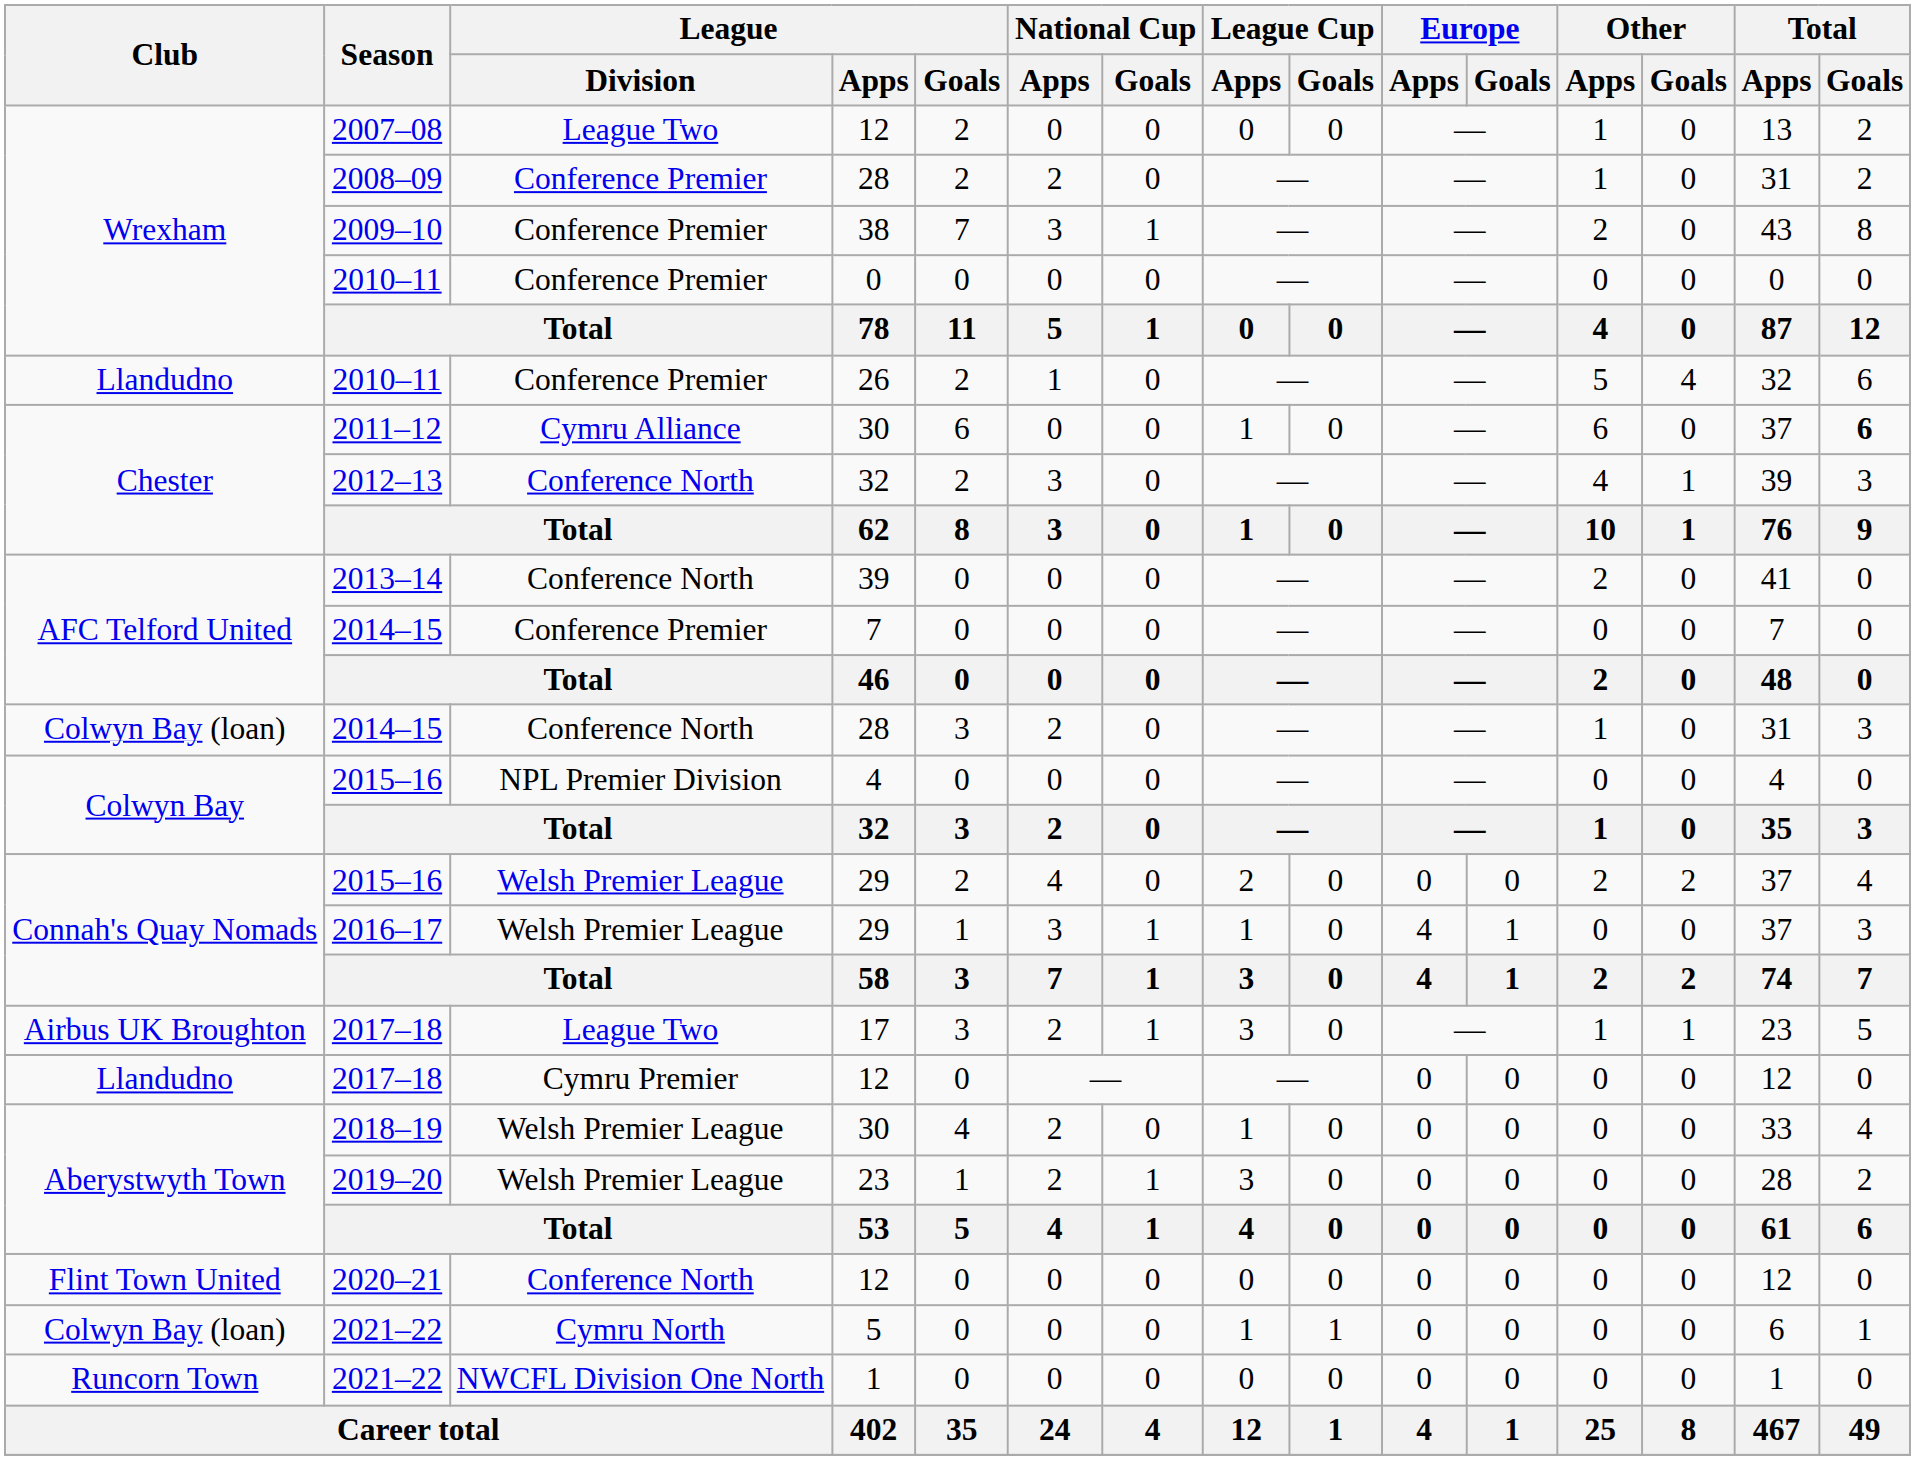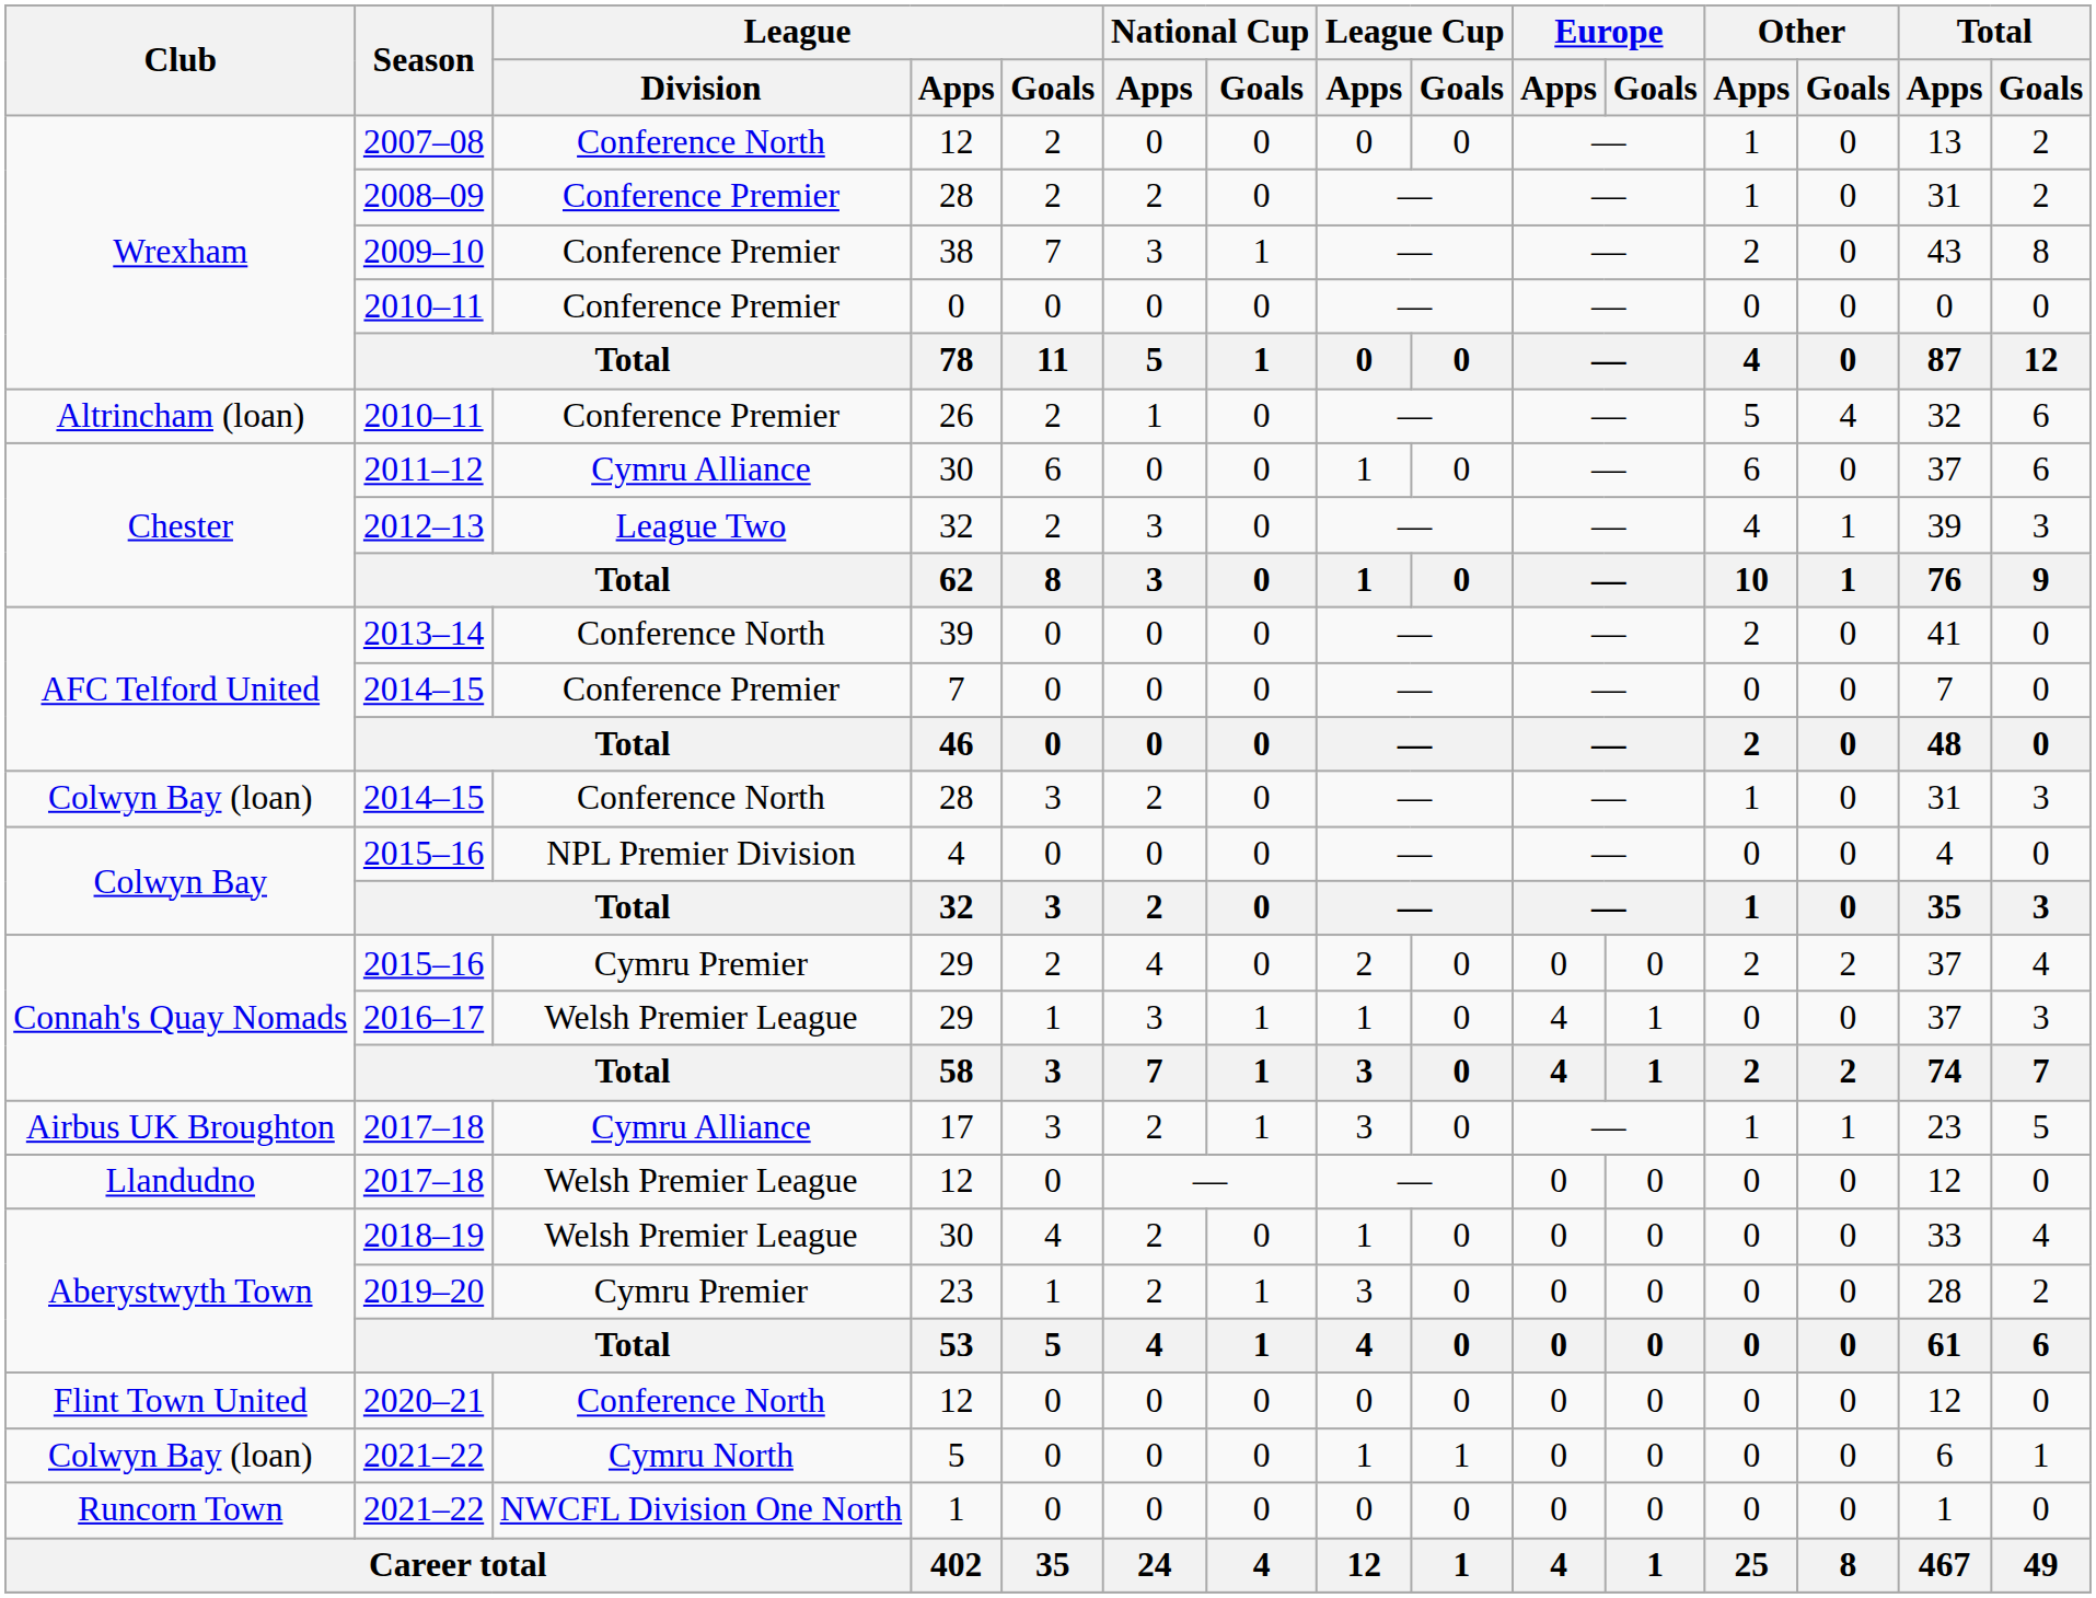2007–08 | League / Division: League Two -> Conference North
2010–11 / 26 | Club: Llandudno -> Altrincham (loan)
2011–12 | Total / Goals: bold -> normal
2012–13 | League / Division: Conference North -> League Two
2015–16 / 29 | League / Division: Welsh Premier League -> Cymru Premier
2017–18 / 17 | League / Division: League Two -> Cymru Alliance
2017–18 / 12 | League / Division: Cymru Premier -> Welsh Premier League
2019–20 | League / Division: Welsh Premier League -> Cymru Premier
